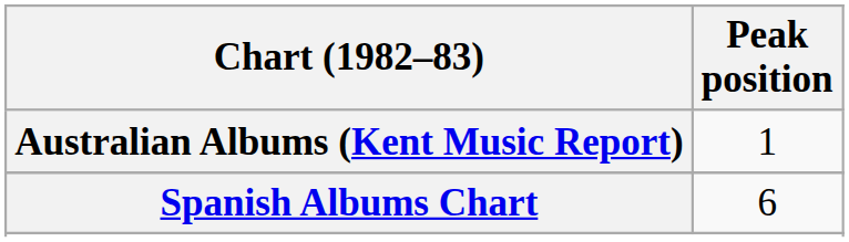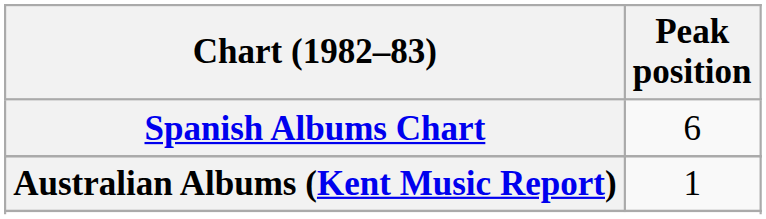rows swapped: Australian Albums (Kent Music Report) <-> Spanish Albums Chart
